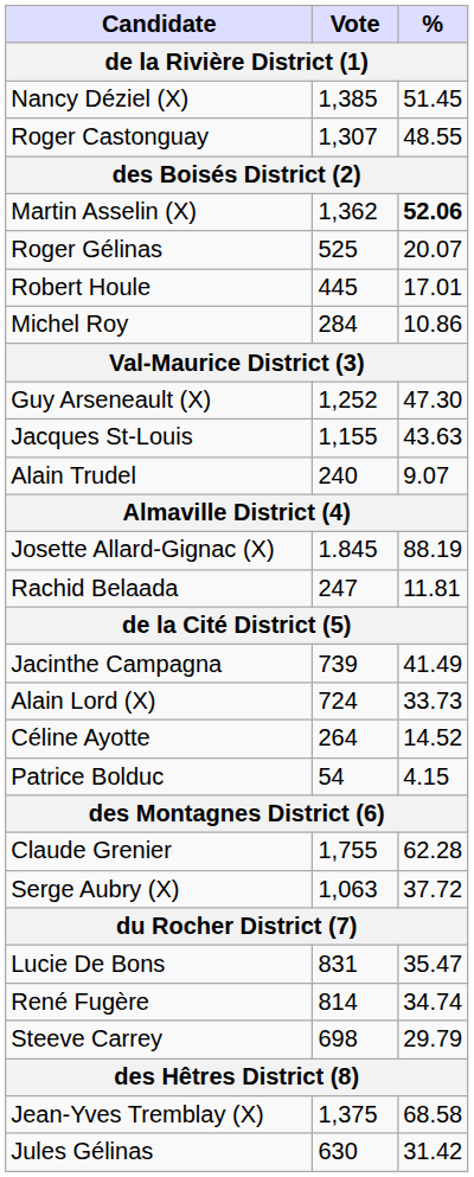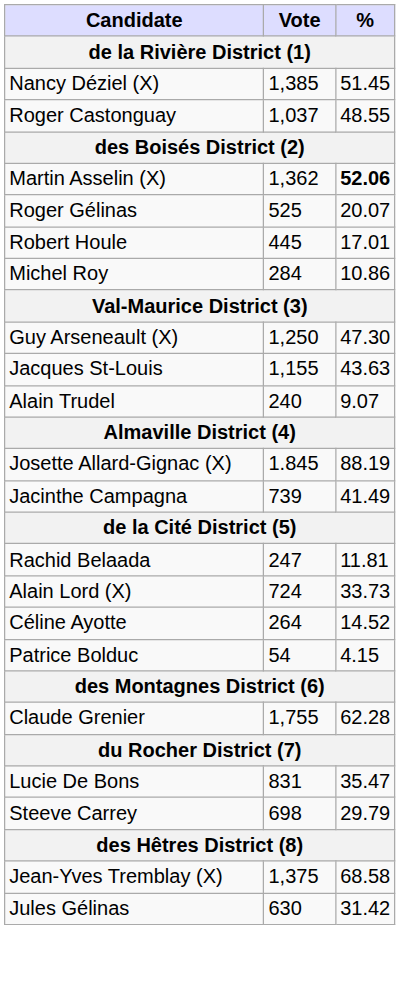Roger Castonguay | Vote: 1,307 -> 1,037
Guy Arseneault (X) | Vote: 1,252 -> 1,250
rows swapped: Rachid Belaada <-> Jacinthe Campagna
- row: Serge Aubry (X) | 1,063 | 37.72
- row: René Fugère | 814 | 34.74
